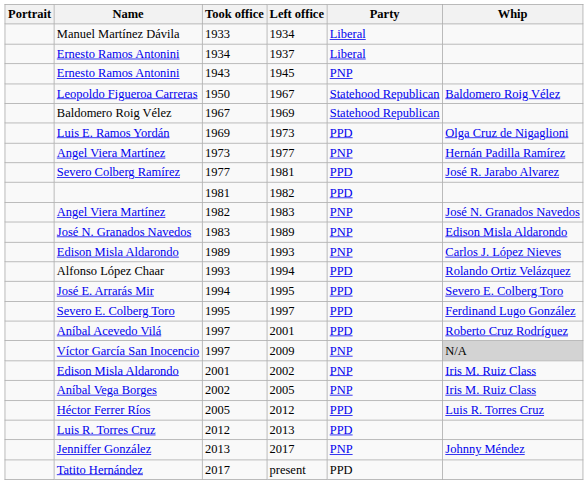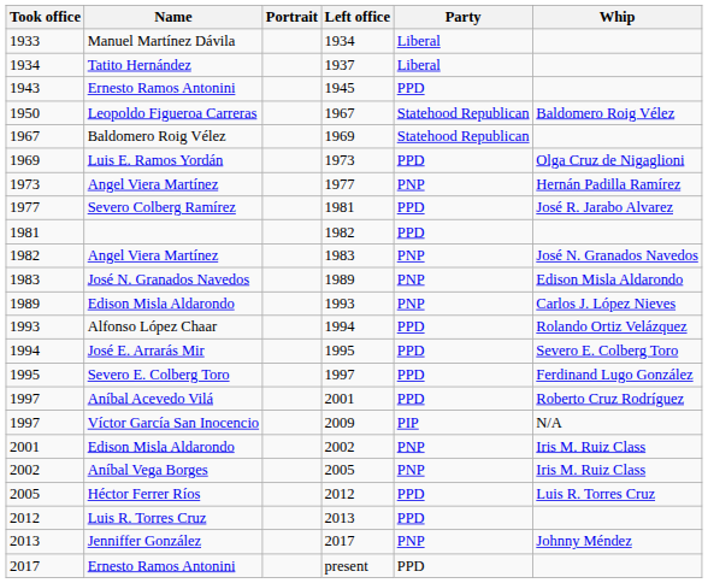columns swapped: Portrait <-> Took office
1937 | Name: Ernesto Ramos Antonini -> Tatito Hernández
1945 | Party: PNP -> PPD
2009 | Party: PNP -> PIP
2009 | Whip: lightgrey background -> no background
present | Name: Tatito Hernández -> Ernesto Ramos Antonini
